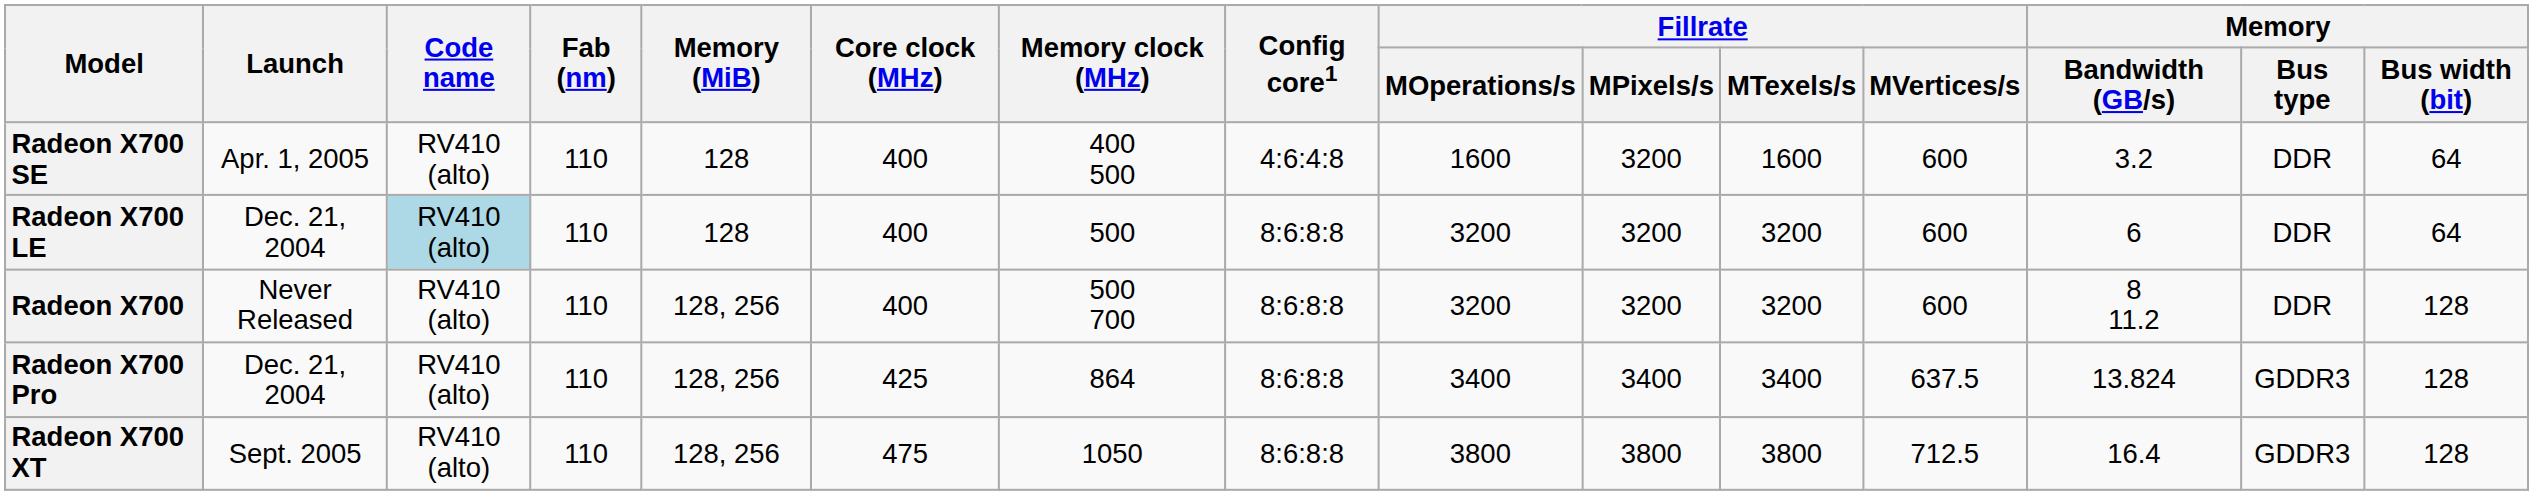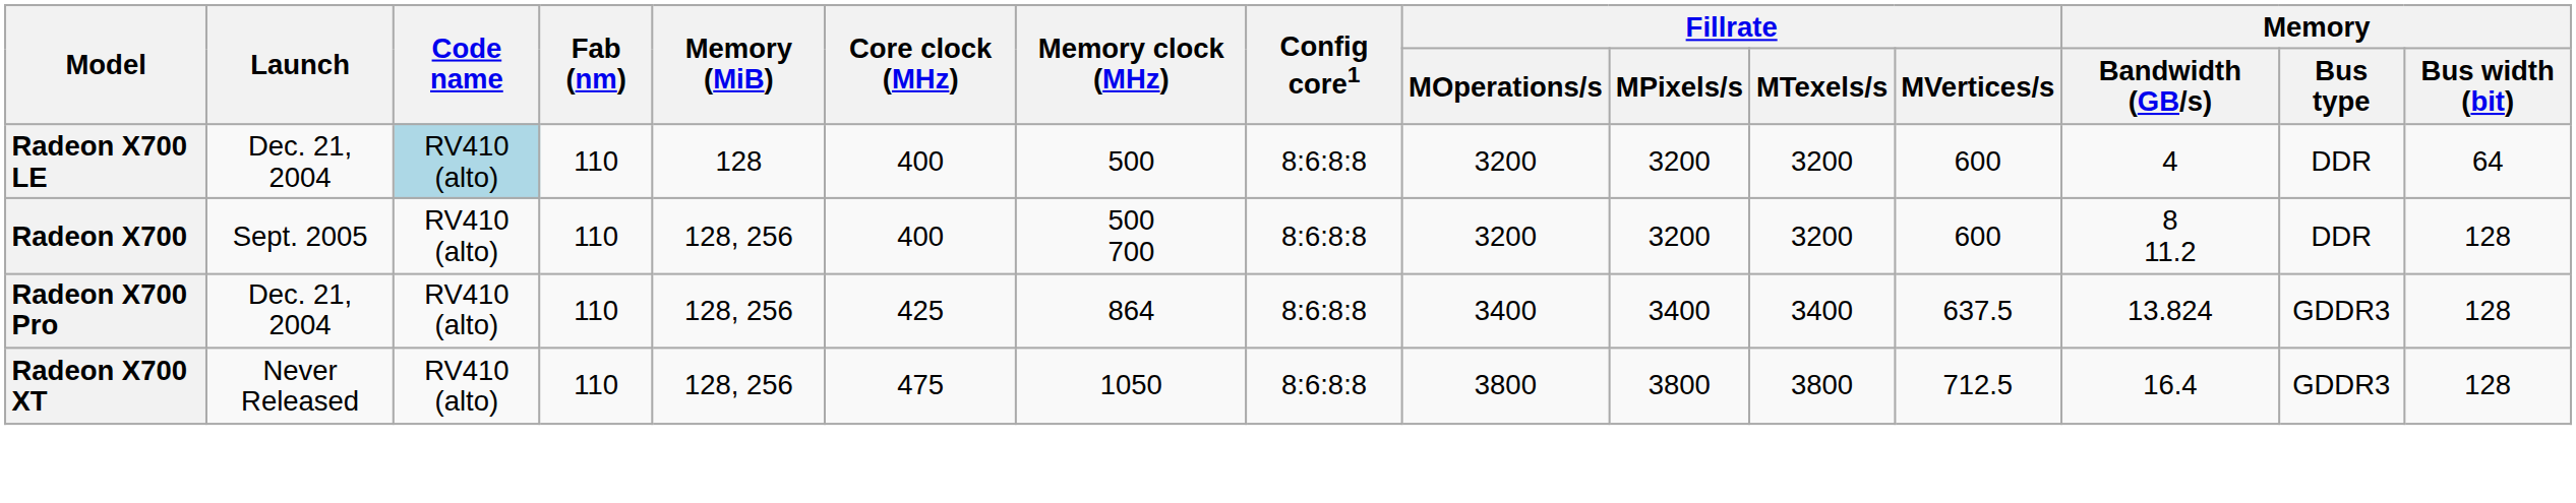- row: Radeon X700 SE | Apr. 1, 2005 | RV410 (alto) | 110 | 128 | 400 | 400 500 | 4:6:4:8 | 1600 | 3200 | 1600 | 600 | 3.2 | DDR | 64
Radeon X700 LE | Memory / Bandwidth (GB/s): 6 -> 4
Radeon X700 | Launch: Never Released -> Sept. 2005
Radeon X700 XT | Launch: Sept. 2005 -> Never Released
